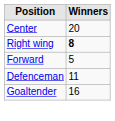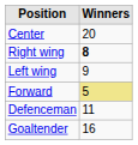+ row: Left wing | 9
Forward | Winners: no background -> khaki background
